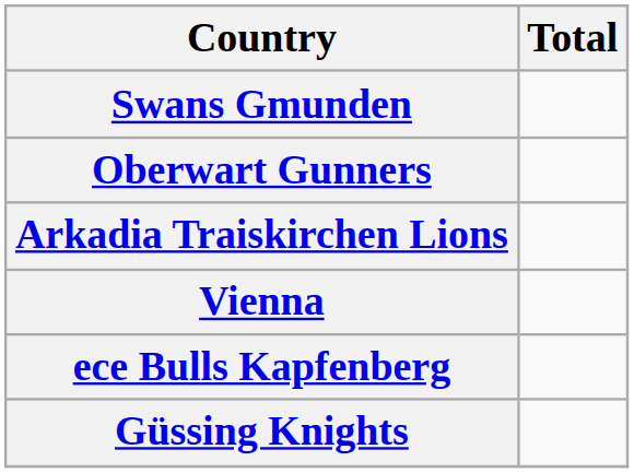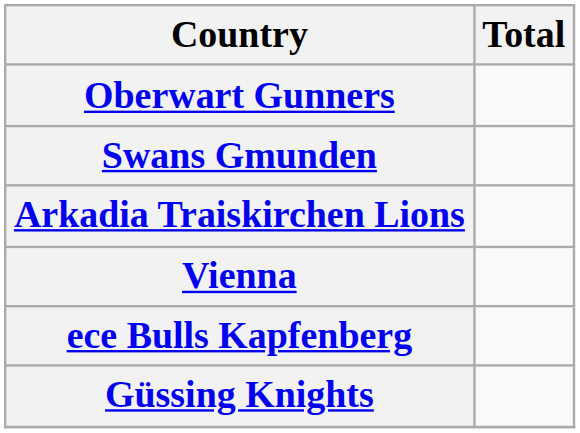rows swapped: Swans Gmunden <-> Oberwart Gunners
